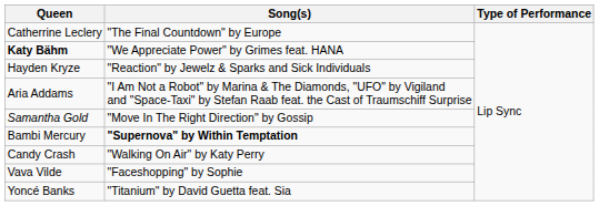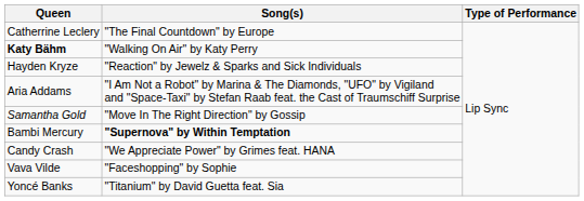Katy Bähm | Song(s): "We Appreciate Power" by Grimes feat. HANA -> "Walking On Air" by Katy Perry
Candy Crash | Song(s): "Walking On Air" by Katy Perry -> "We Appreciate Power" by Grimes feat. HANA
